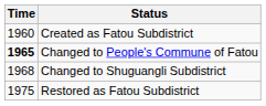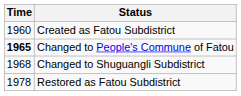Restored as Fatou Subdistrict | Time: 1975 -> 1978
